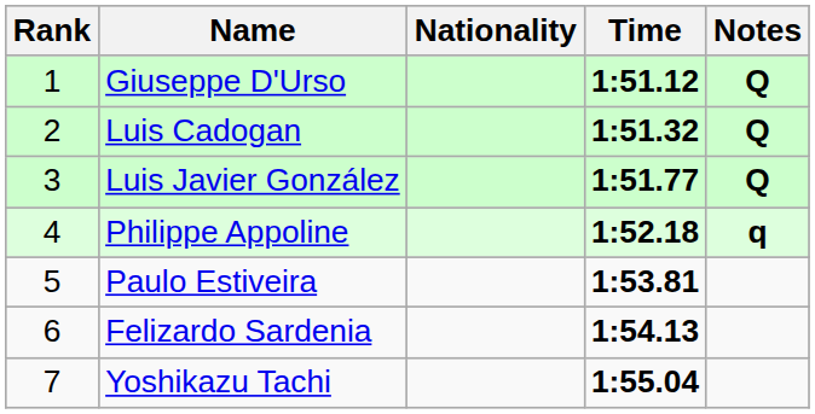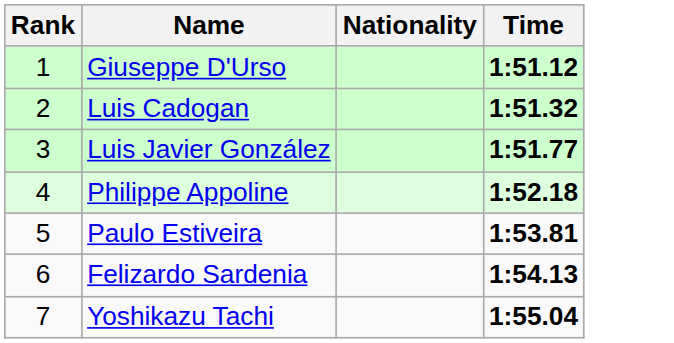- column: Notes | Q | Q | Q | q
